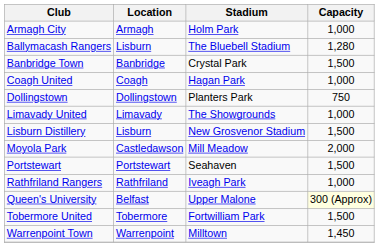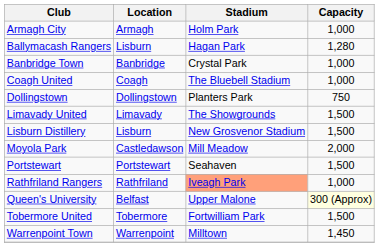Ballymacash Rangers | Stadium: The Bluebell Stadium -> Hagan Park
Banbridge Town | Capacity: 1,500 -> 1,000
Coagh United | Stadium: Hagan Park -> The Bluebell Stadium
Limavady United | Capacity: 1,000 -> 1,500
Rathfriland Rangers | Stadium: no background -> lightsalmon background
